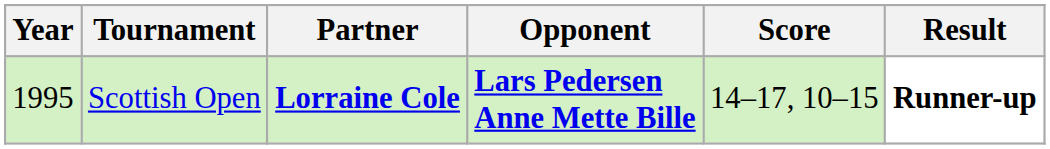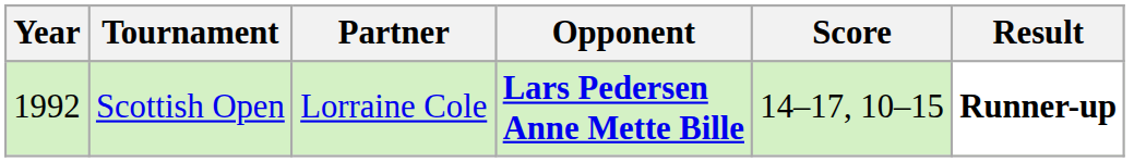Scottish Open | Year: 1995 -> 1992
Scottish Open | Partner: bold -> normal
